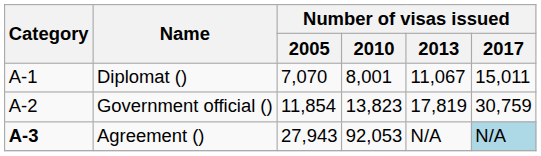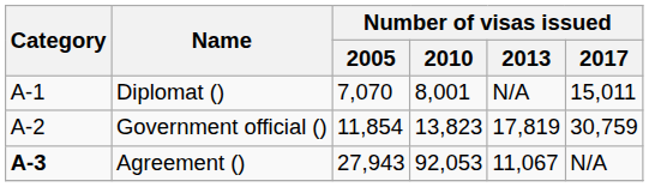Diplomat () | Number of visas issued / 2013: 11,067 -> N/A
Agreement () | Number of visas issued / 2013: N/A -> 11,067
Agreement () | Number of visas issued / 2017: lightblue background -> no background
